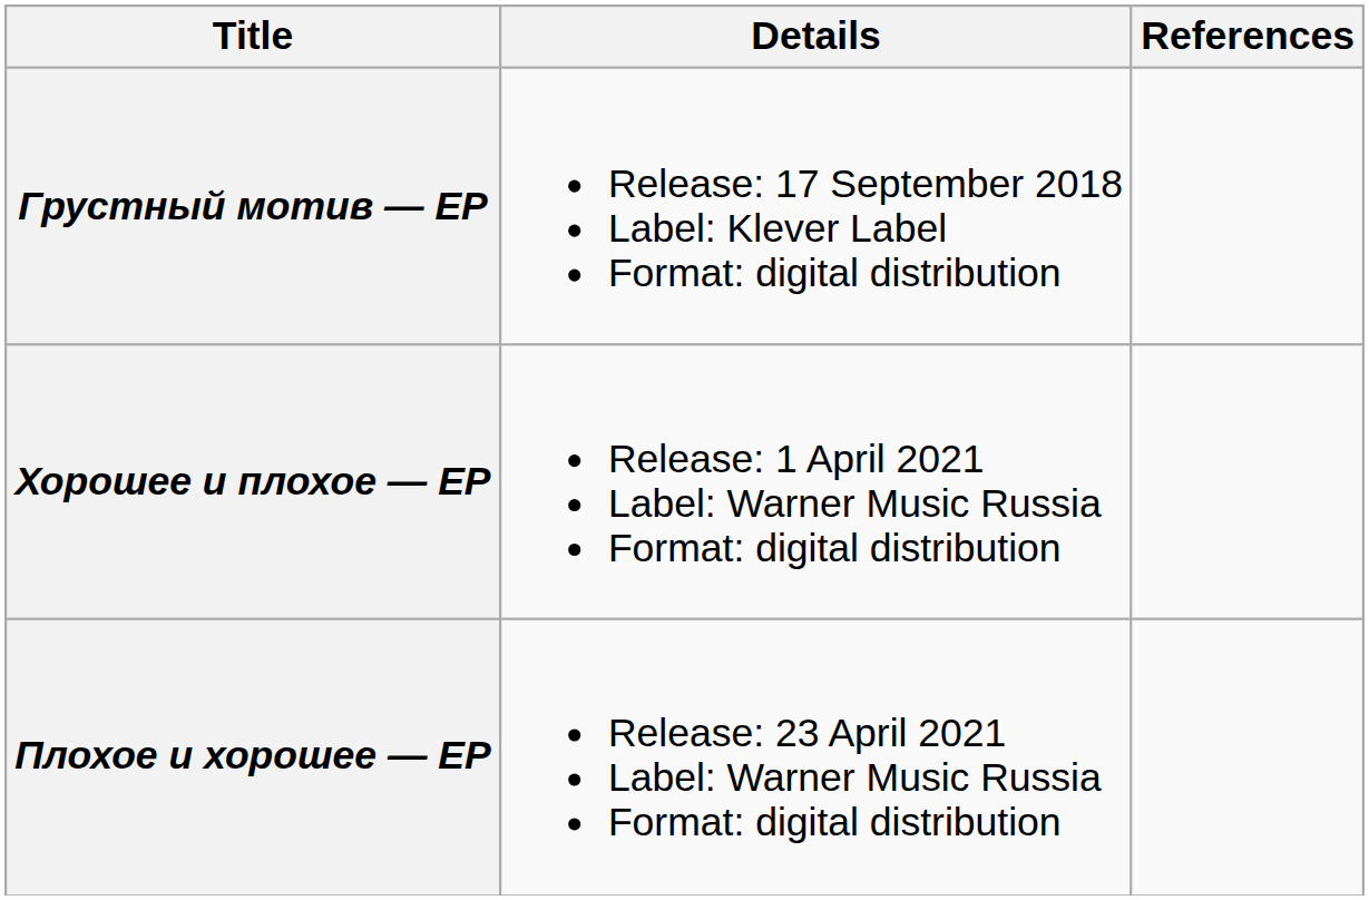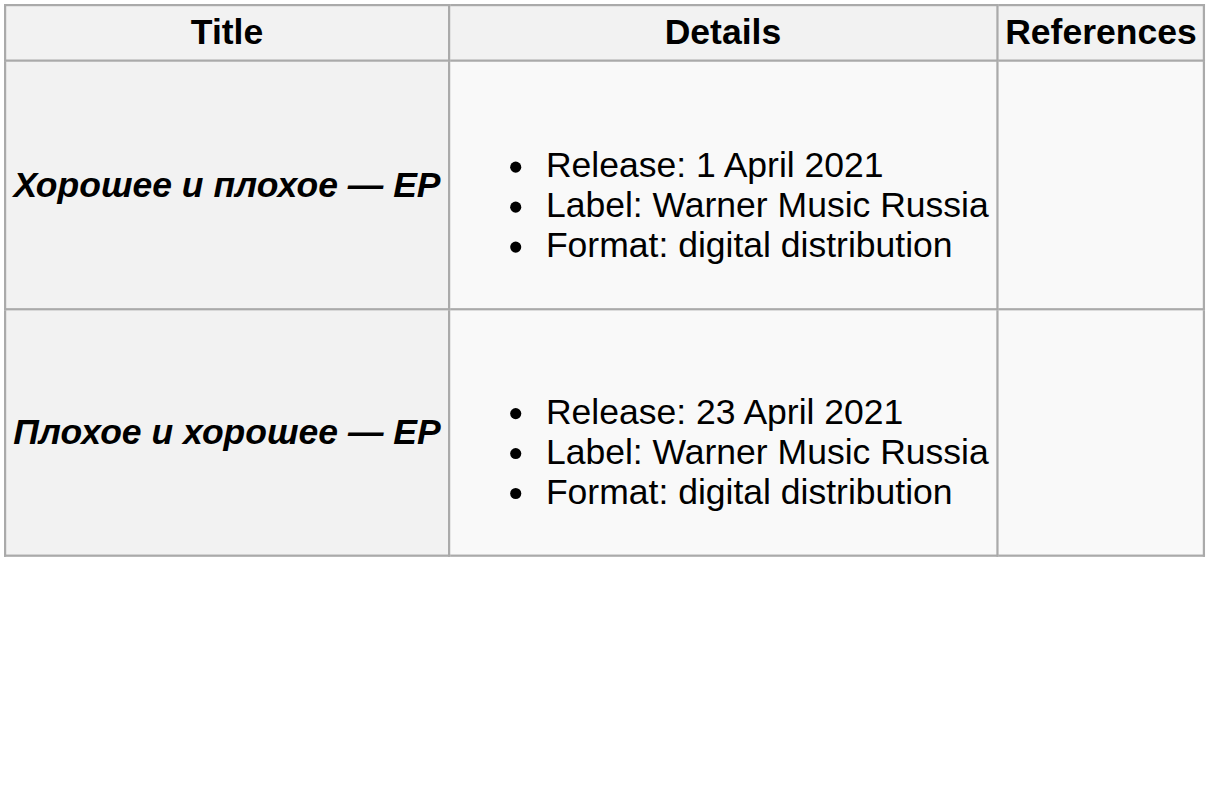- row: Грустный мотив — EP | Release: 17 September 2018 Label: Klever Label Format: digital distribution
